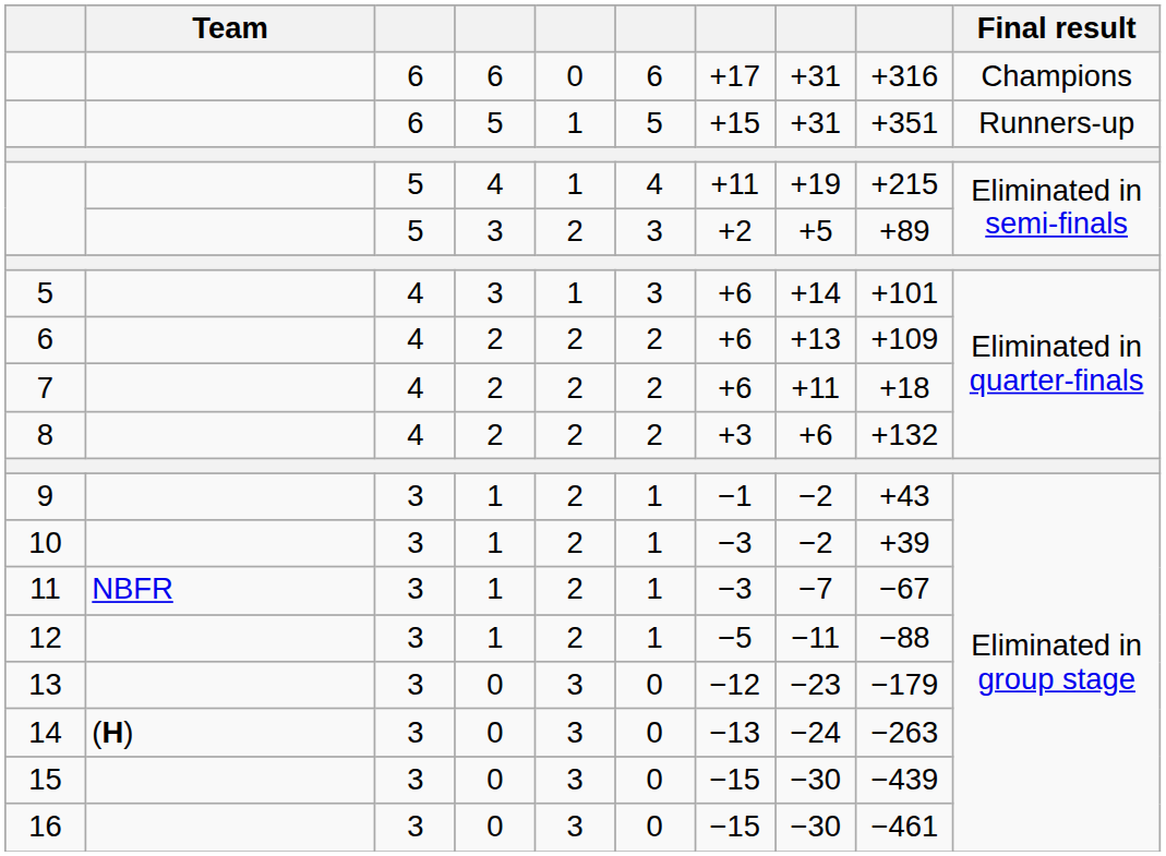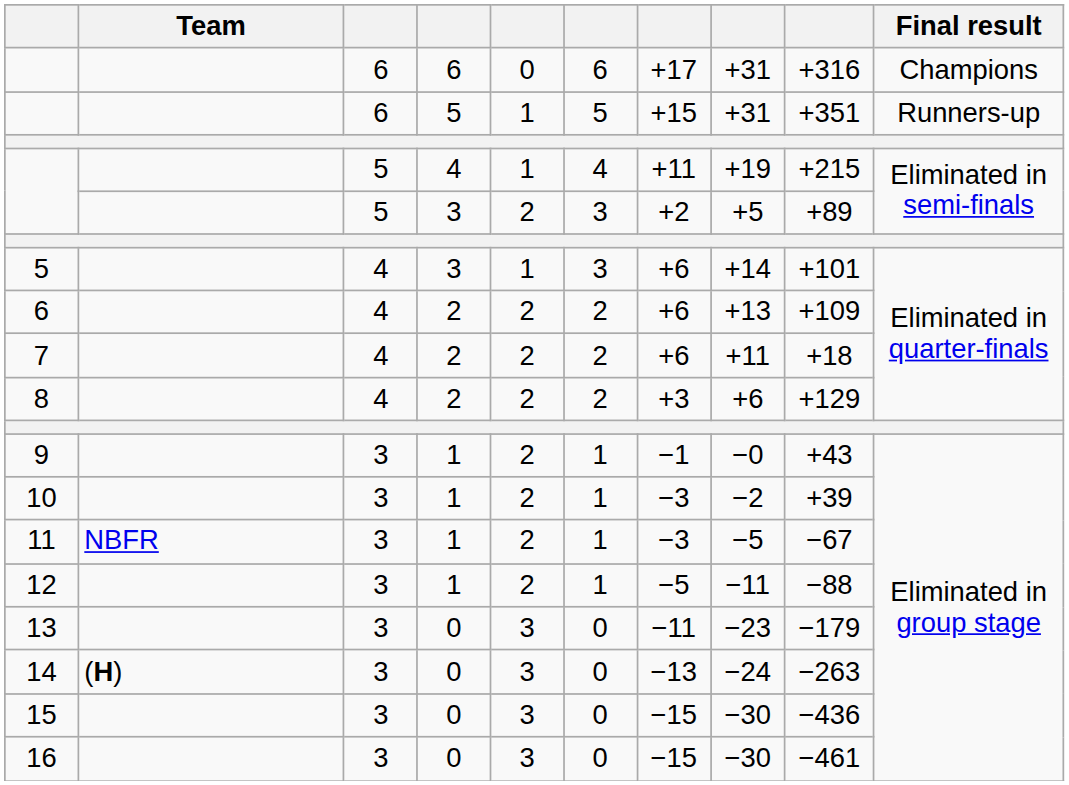8 | column 9: +132 -> +129
9 | column 8: −2 -> −0
11 | column 8: −7 -> −5
13 | column 7: −12 -> −11
15 | column 9: −439 -> −436
